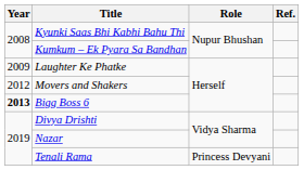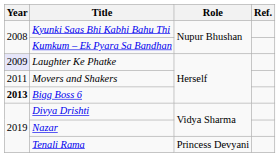Laughter Ke Phatke | Year: no background -> lavender background
Movers and Shakers | Year: 2012 -> 2011
